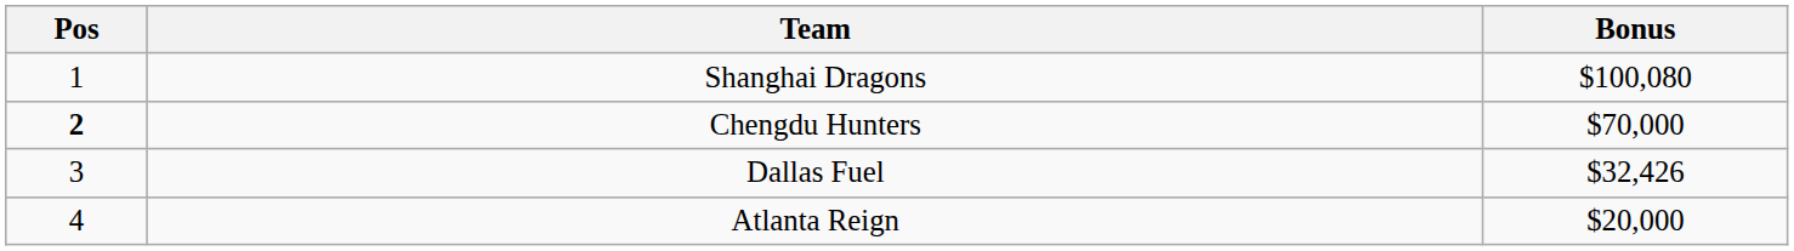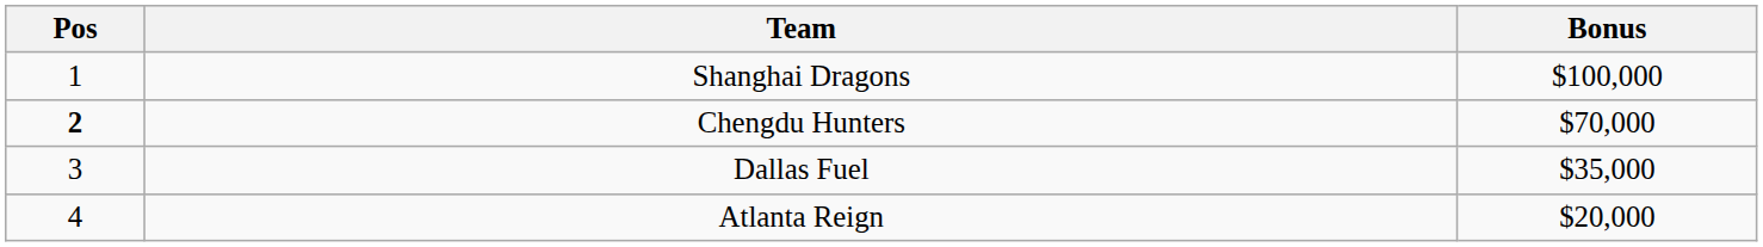Shanghai Dragons | Bonus: $100,080 -> $100,000
Dallas Fuel | Bonus: $32,426 -> $35,000
